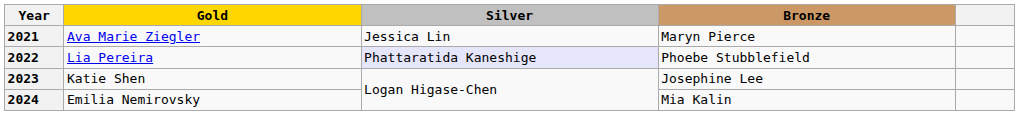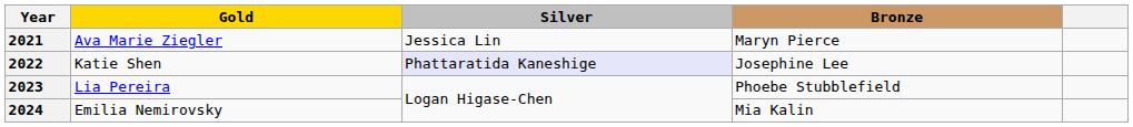2022 | Gold: Lia Pereira -> Katie Shen
2022 | Bronze: Phoebe Stubblefield -> Josephine Lee
2023 | Gold: Katie Shen -> Lia Pereira
2023 | Bronze: Josephine Lee -> Phoebe Stubblefield
